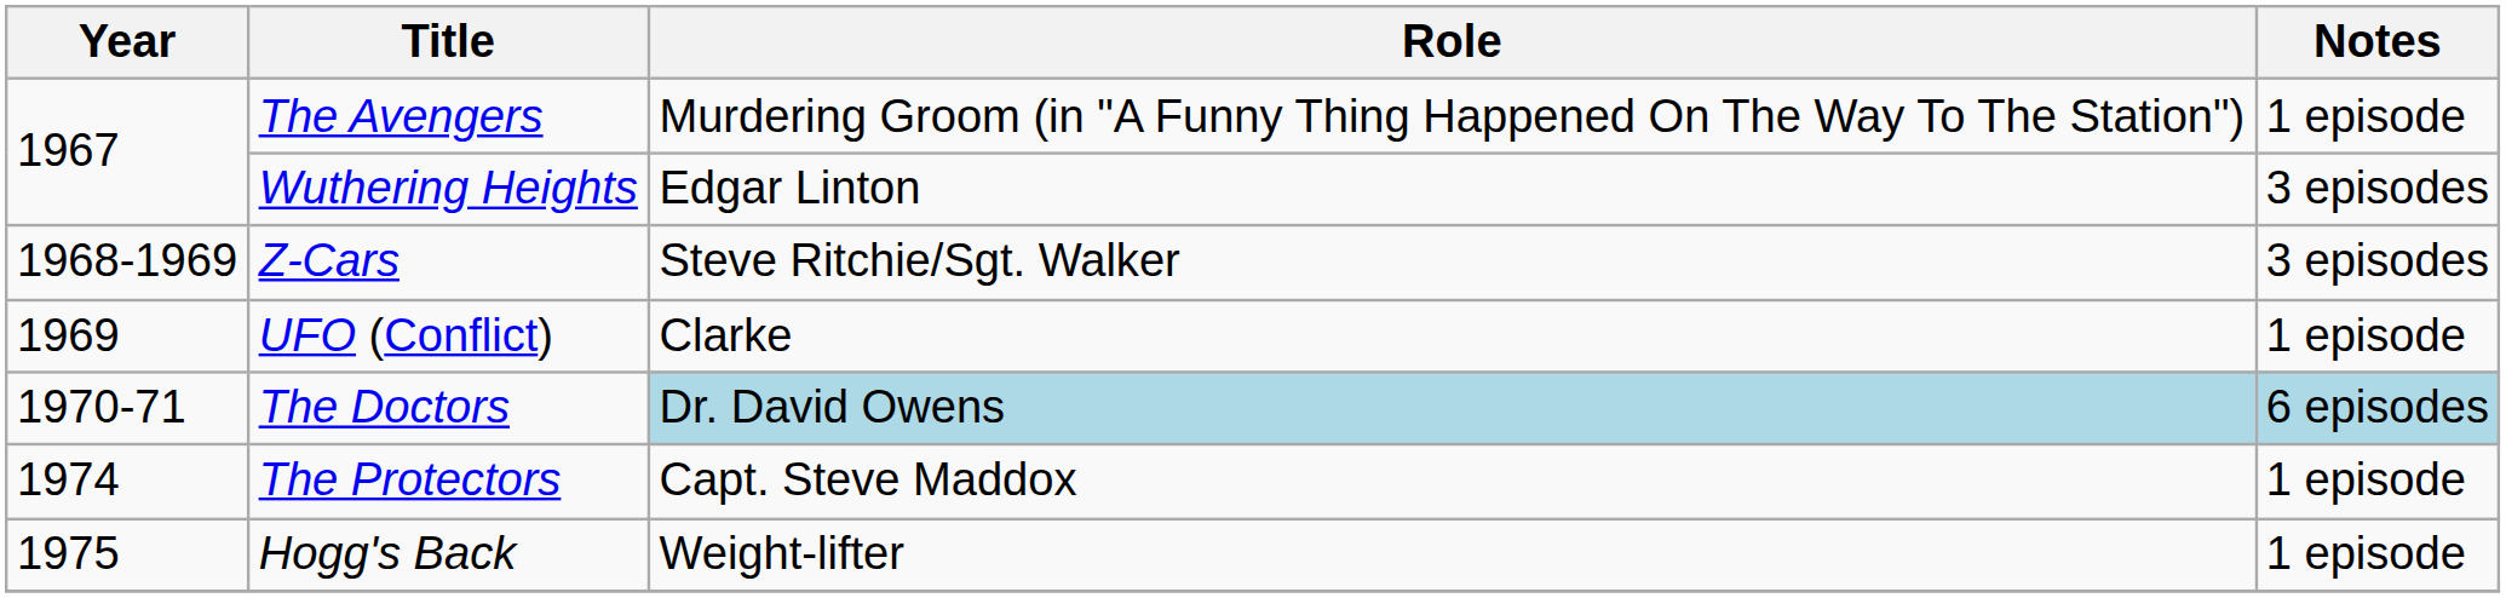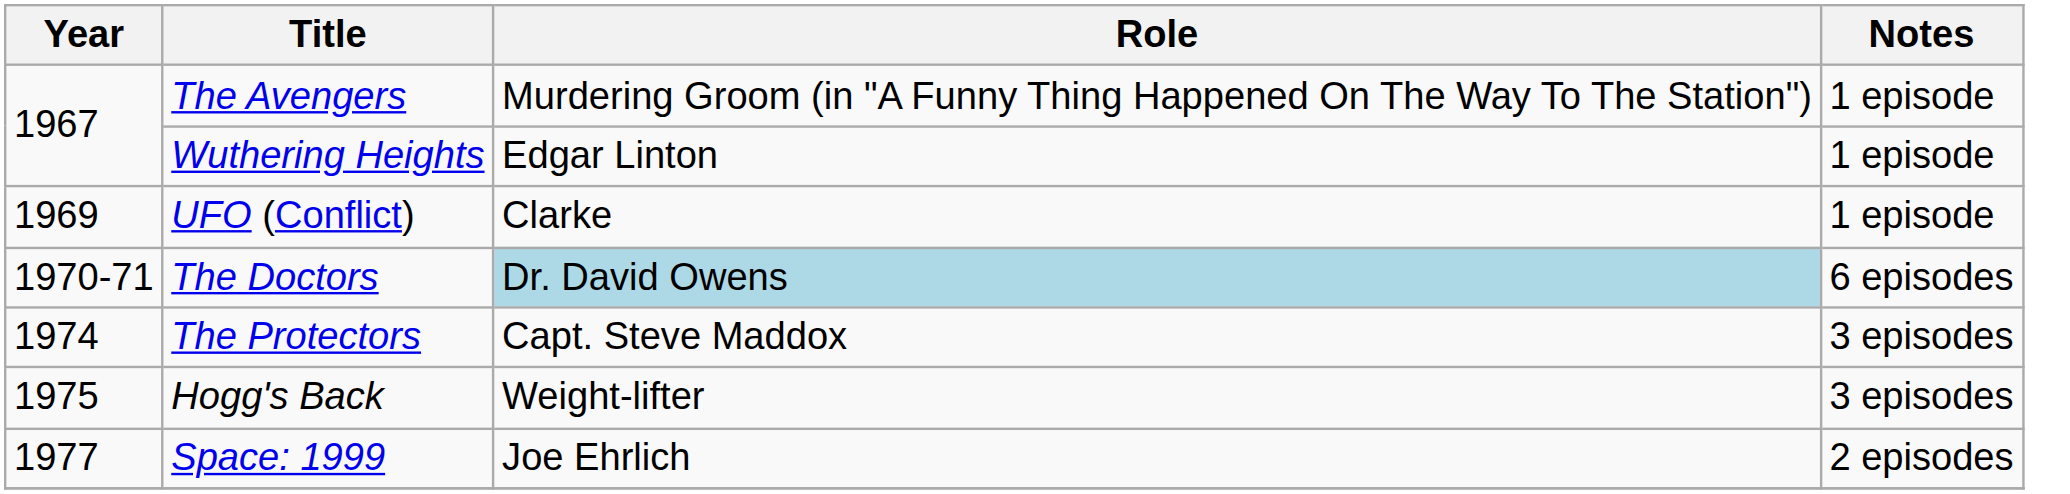Wuthering Heights | Notes: 3 episodes -> 1 episode
- row: 1968-1969 | Z-Cars | Steve Ritchie/Sgt. Walker | 3 episodes
The Doctors | Notes: lightblue background -> no background
The Protectors | Notes: 1 episode -> 3 episodes
Hogg's Back | Notes: 1 episode -> 3 episodes
+ row: 1977 | Space: 1999 | Joe Ehrlich | 2 episodes
